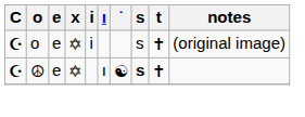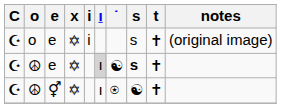☮ / e | ı: no background -> lightgrey background
+ row: ☪ | ☮ | ⚥ | ✡ | ı | ⍟ | ☯ | ✝
